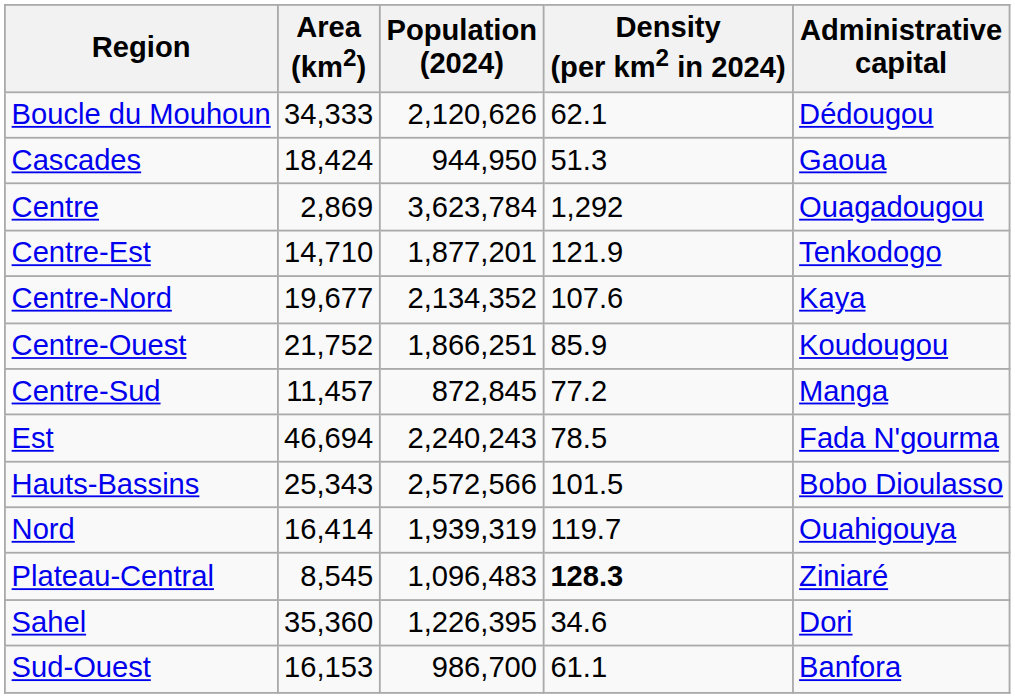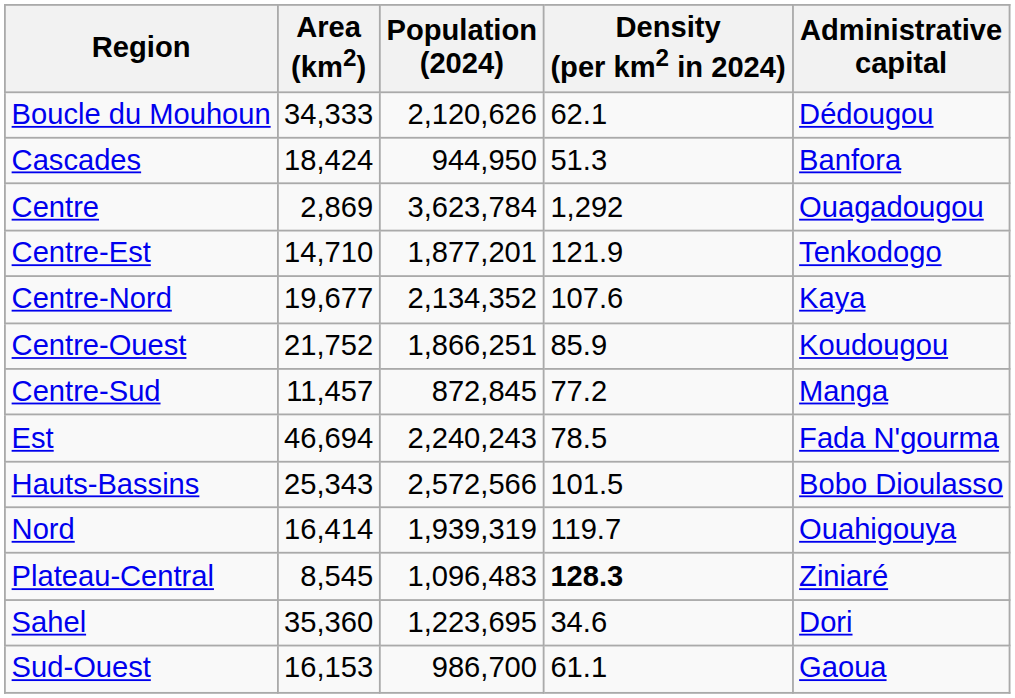Cascades | Administrative capital: Gaoua -> Banfora
Sahel | Population (2024): 1,226,395 -> 1,223,695
Sud-Ouest | Administrative capital: Banfora -> Gaoua
